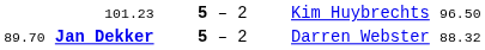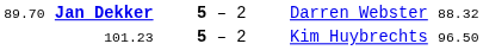rows swapped: 89.70 Jan Dekker <-> 101.23
